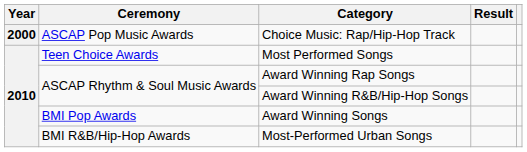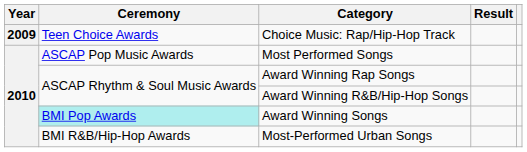Choice Music: Rap/Hip-Hop Track | Year: 2000 -> 2009
Choice Music: Rap/Hip-Hop Track | Ceremony: ASCAP Pop Music Awards -> Teen Choice Awards
Most Performed Songs | Ceremony: Teen Choice Awards -> ASCAP Pop Music Awards
Award Winning Songs | Ceremony: no background -> paleturquoise background
